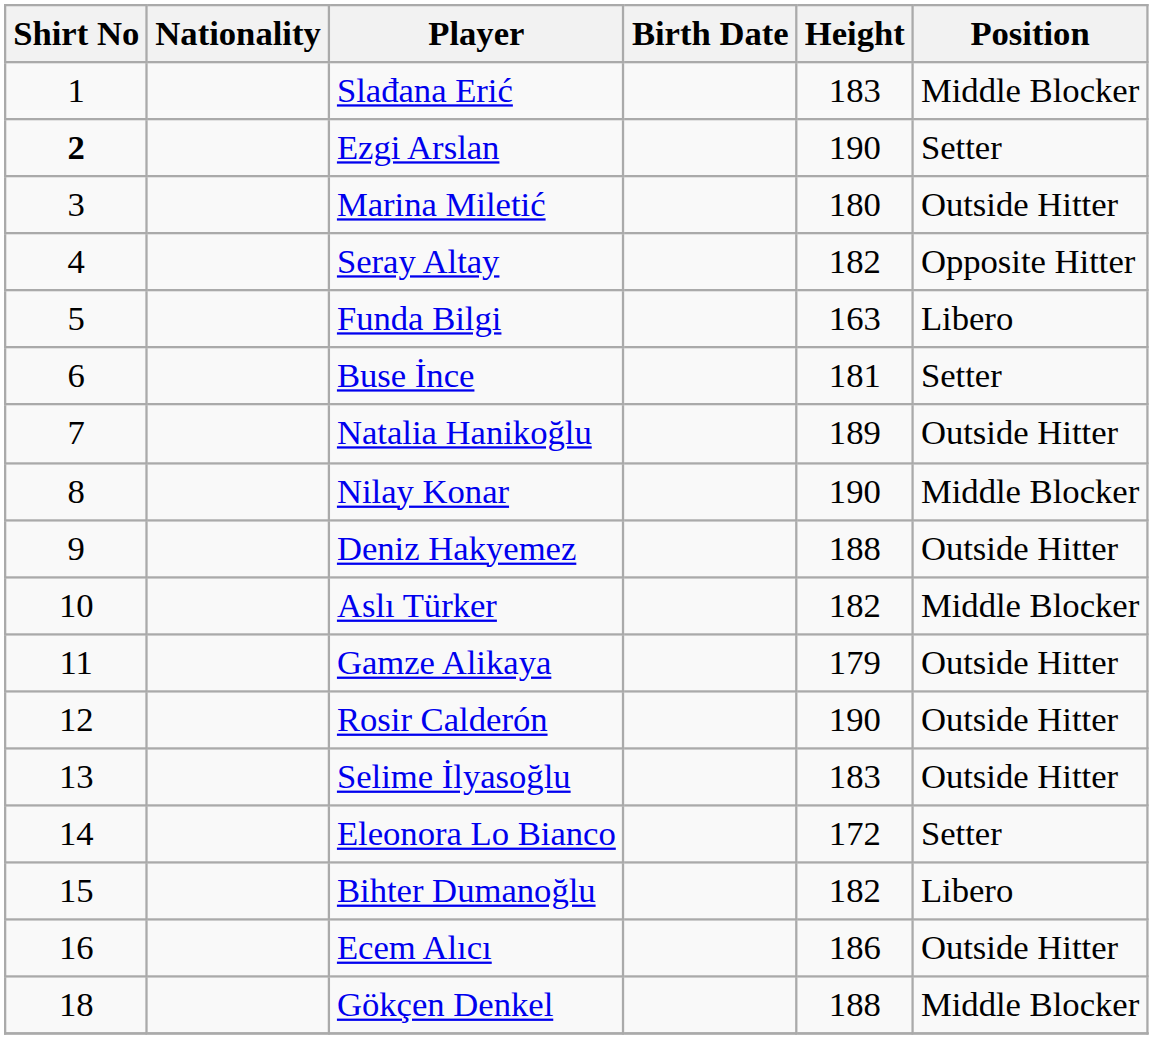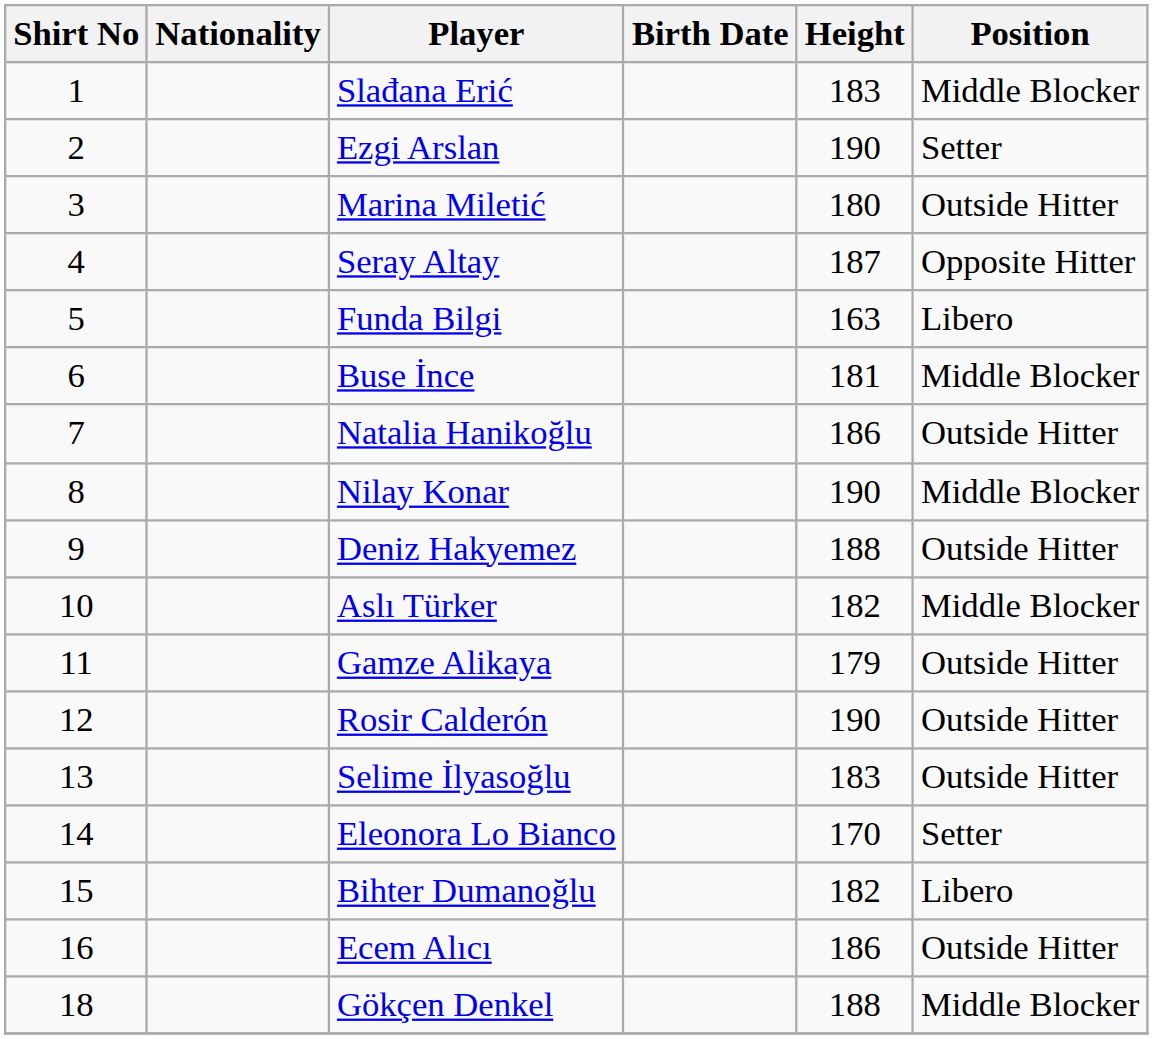Ezgi Arslan | Shirt No: bold -> normal
Seray Altay | Height: 182 -> 187
Buse İnce | Position: Setter -> Middle Blocker
Natalia Hanikoğlu | Height: 189 -> 186
Eleonora Lo Bianco | Height: 172 -> 170
